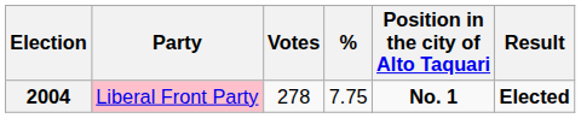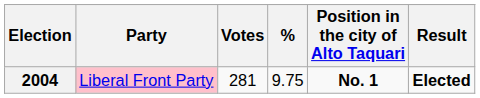2004 | Votes: 278 -> 281
2004 | %: 7.75 -> 9.75
